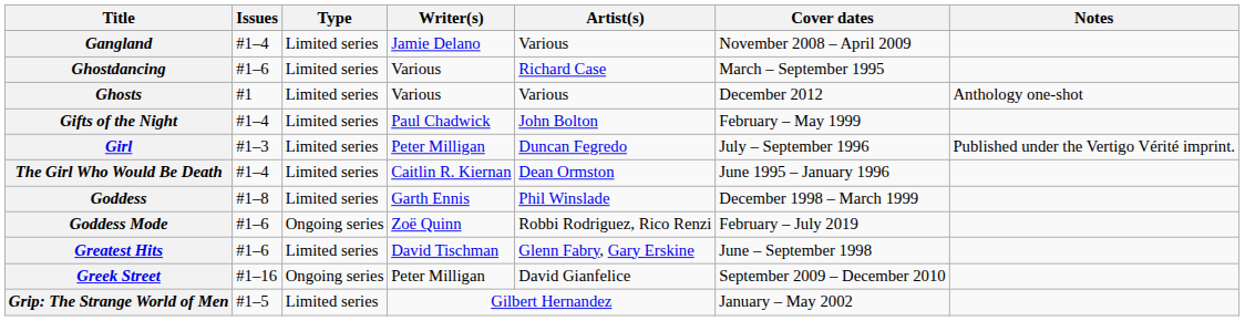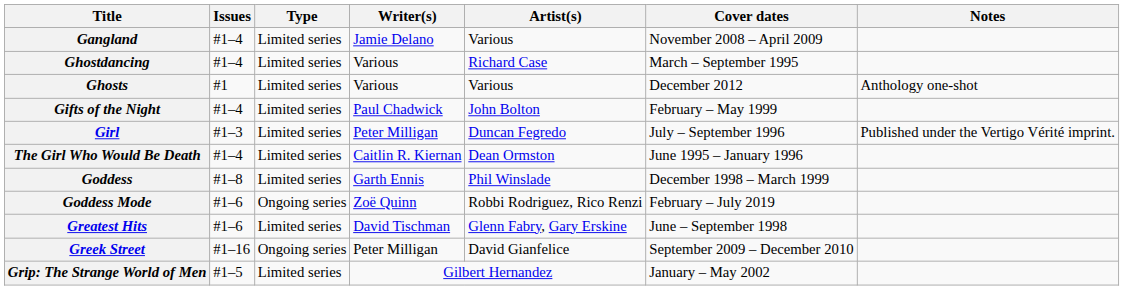Ghostdancing | Issues: #1–6 -> #1–4
